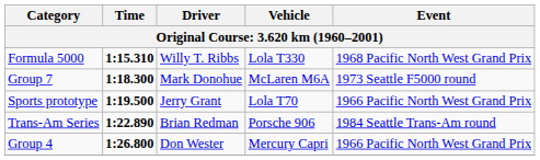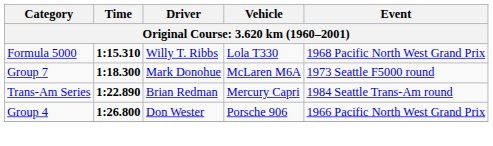- row: Sports prototype | 1:19.500 | Jerry Grant | Lola T70 | 1966 Pacific North West Grand Prix
Trans-Am Series | Vehicle: Porsche 906 -> Mercury Capri
Group 4 | Vehicle: Mercury Capri -> Porsche 906
